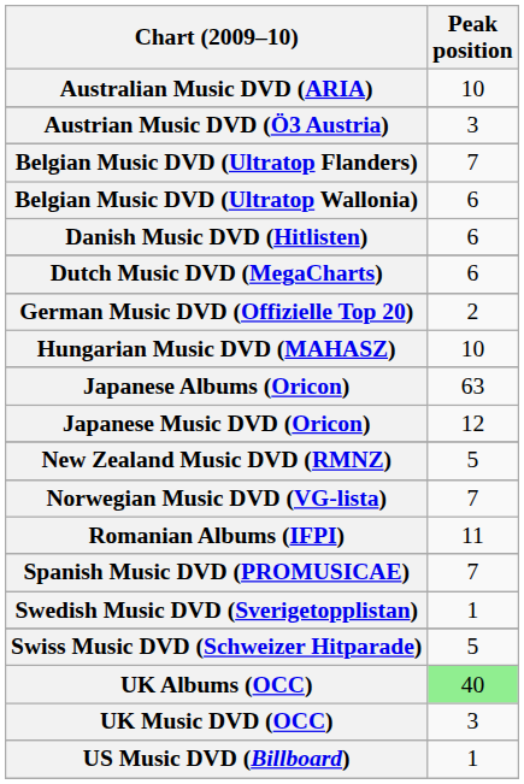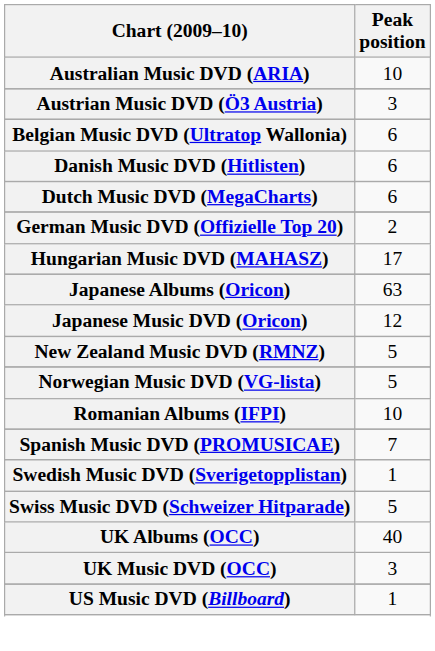- row: Belgian Music DVD (Ultratop Flanders) | 7
Hungarian Music DVD (MAHASZ) | Peak position: 10 -> 17
Norwegian Music DVD (VG-lista) | Peak position: 7 -> 5
Romanian Albums (IFPI) | Peak position: 11 -> 10
UK Albums (OCC) | Peak position: lightgreen background -> no background
